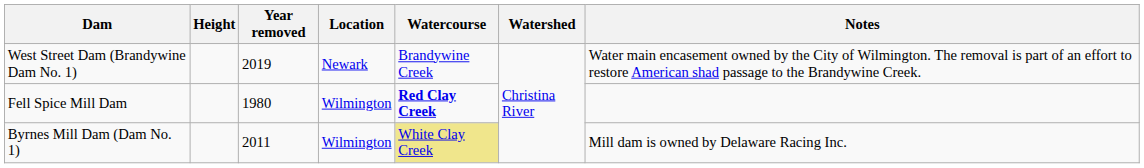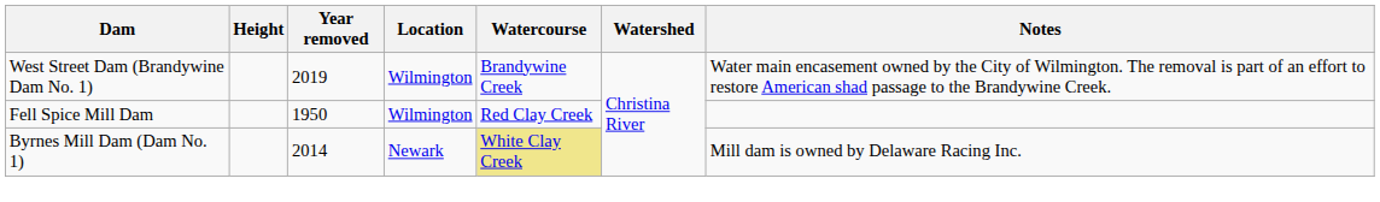West Street Dam (Brandywine Dam No. 1) | Location: Newark -> Wilmington
Fell Spice Mill Dam | Year removed: 1980 -> 1950
Fell Spice Mill Dam | Watercourse: bold -> normal
Byrnes Mill Dam (Dam No. 1) | Year removed: 2011 -> 2014
Byrnes Mill Dam (Dam No. 1) | Location: Wilmington -> Newark
